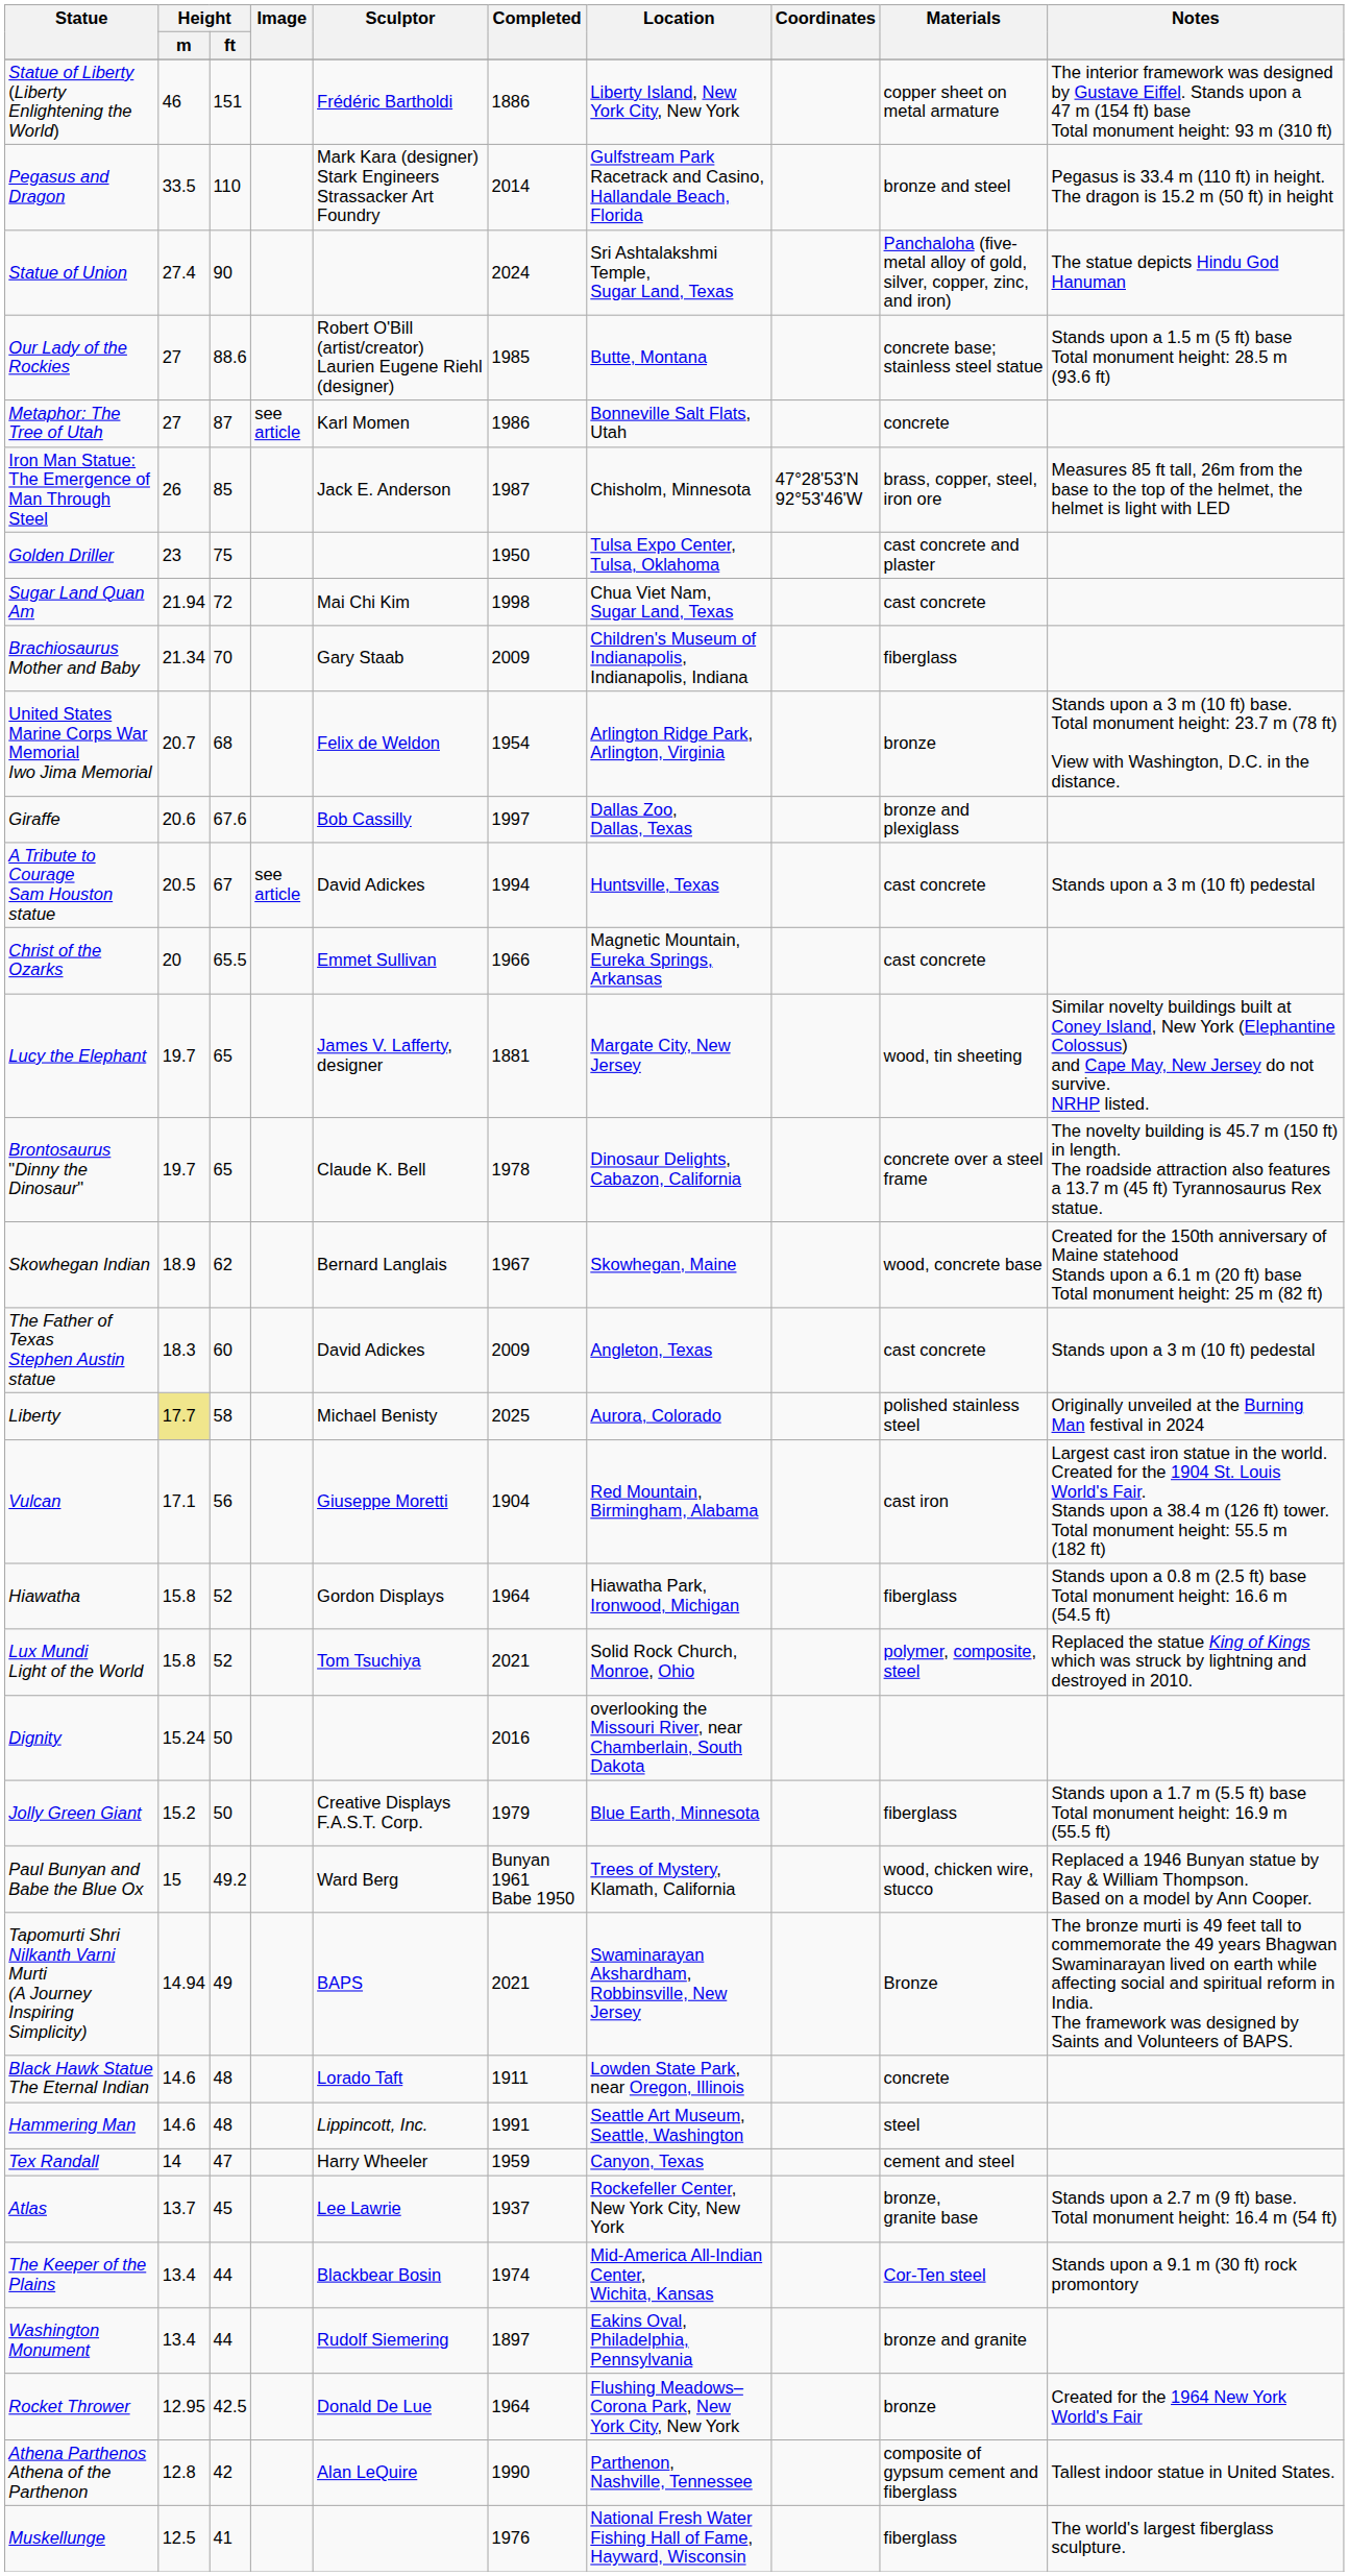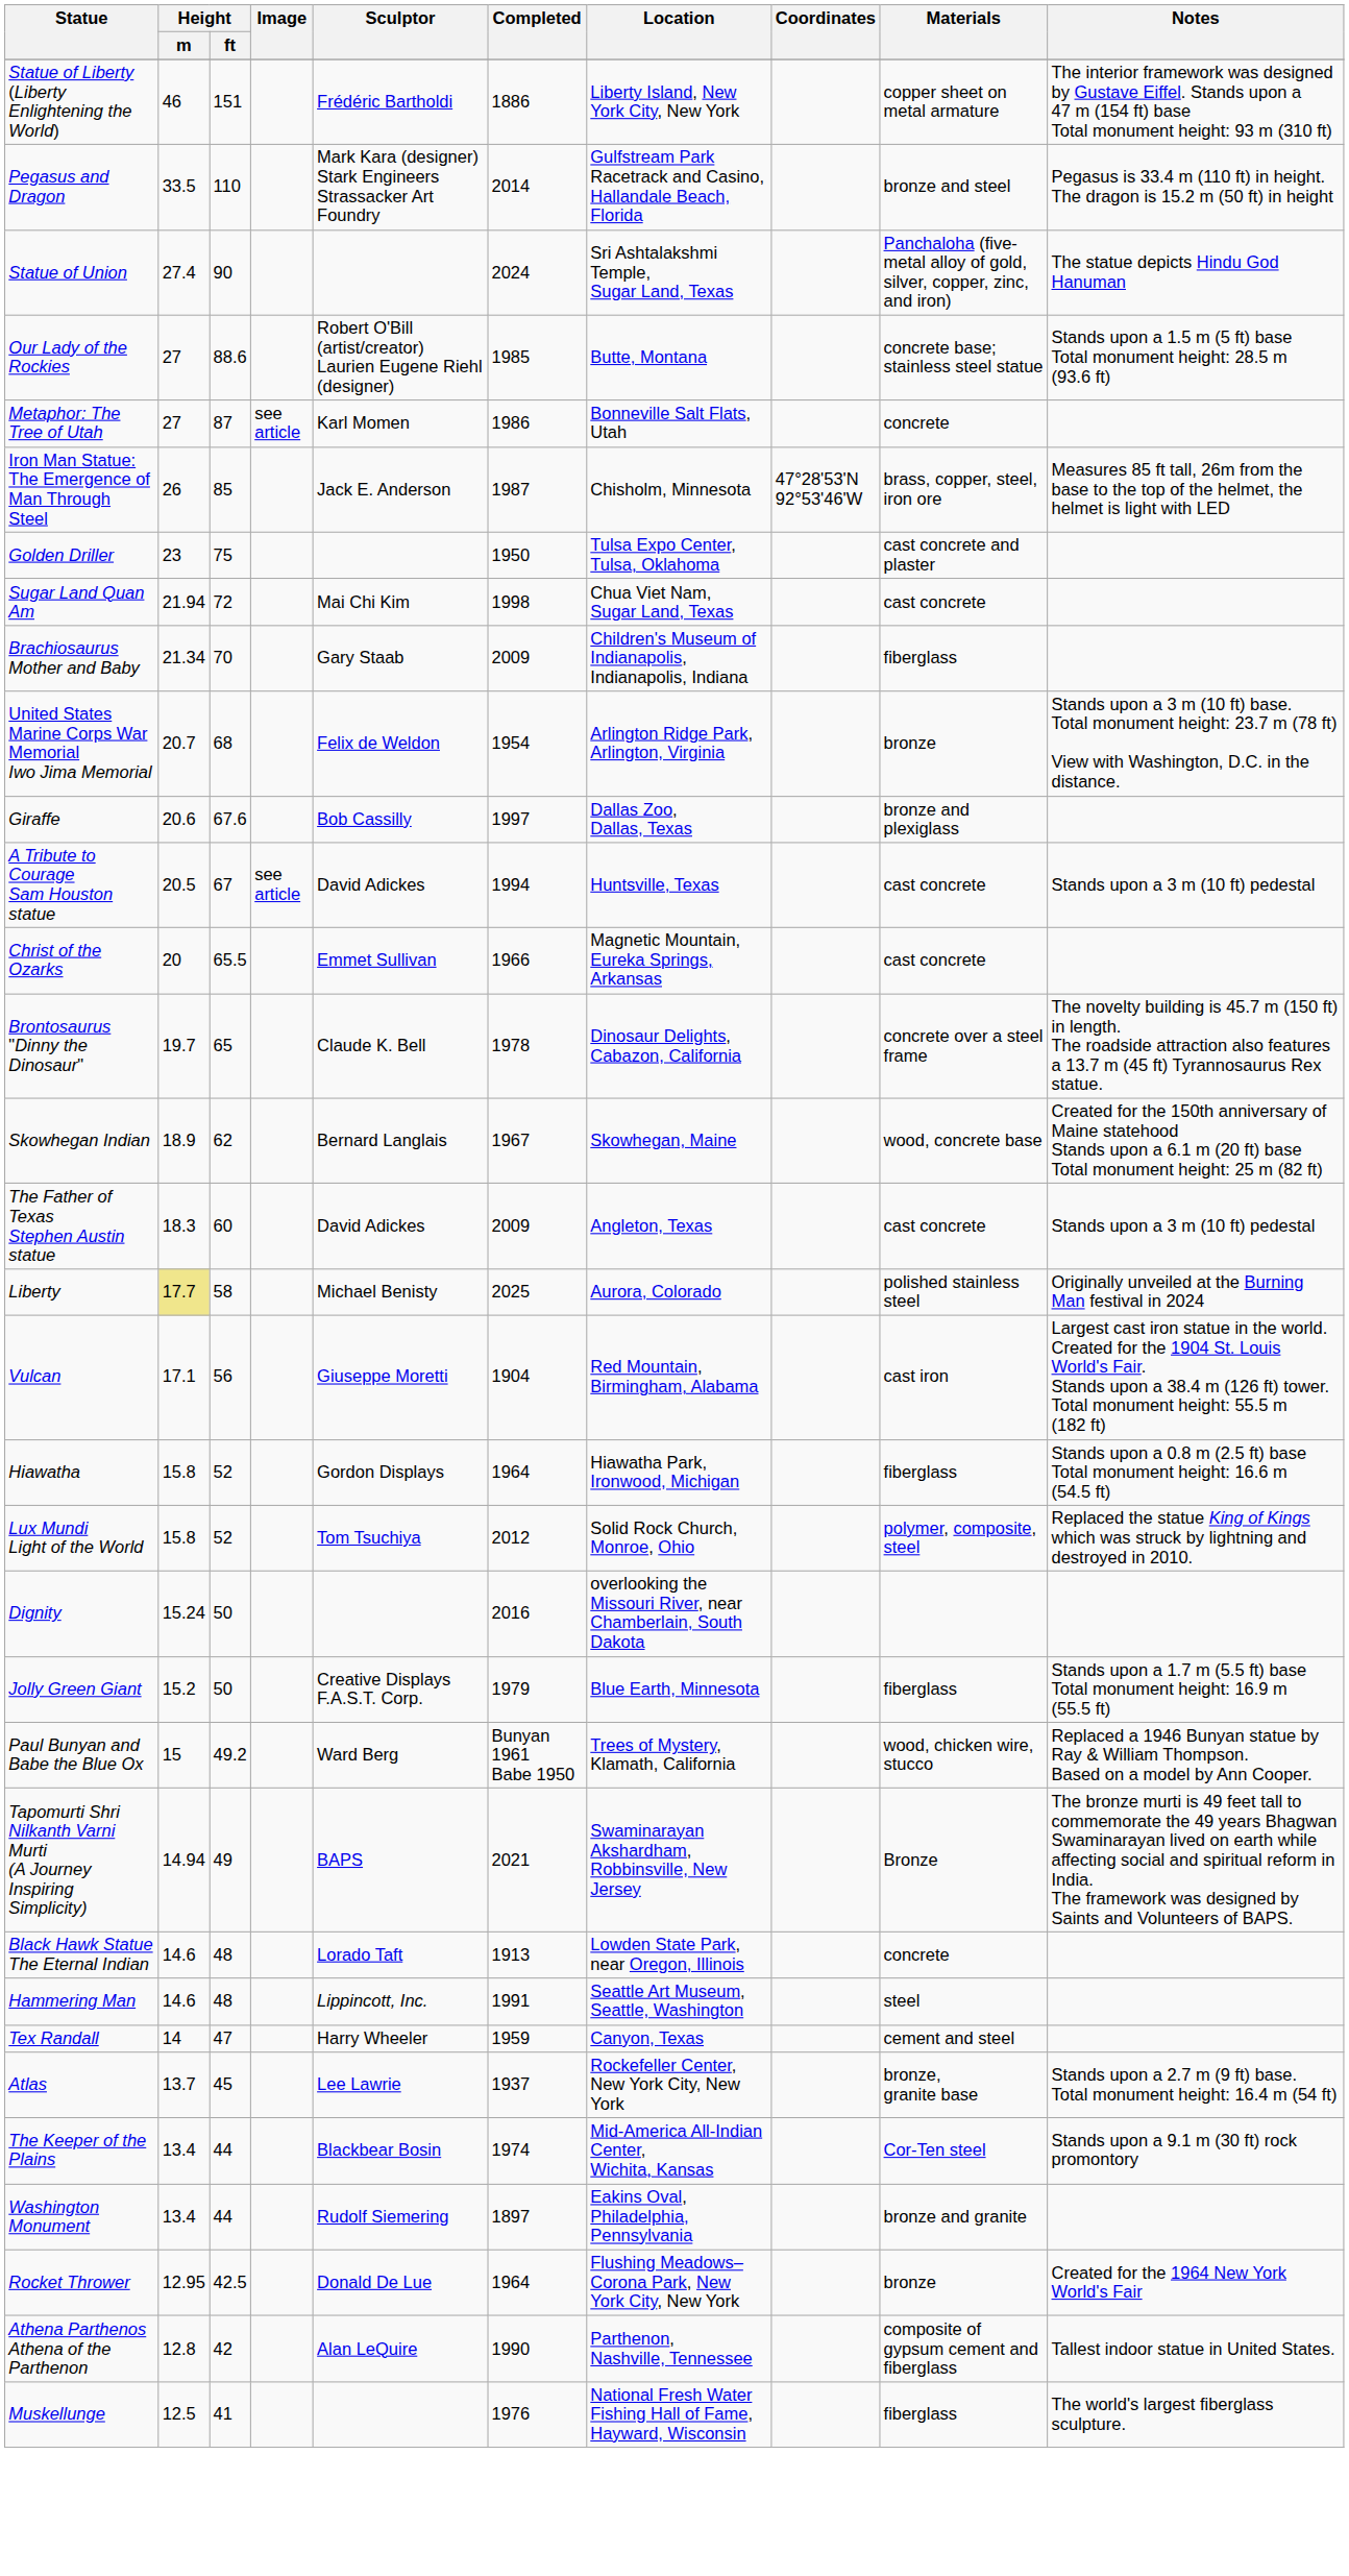- row: Lucy the Elephant | 19.7 | 65 | James V. Lafferty, designer | 1881 | Margate City, New Jersey | wood, tin sheeting | Similar novelty buildings built at Coney Island, New York (Elephantine Colossus) and Cape May, New Jersey do not survive. NRHP listed.
Lux Mundi Light of the World | Completed: 2021 -> 2012
Black Hawk Statue The Eternal Indian | Completed: 1911 -> 1913
